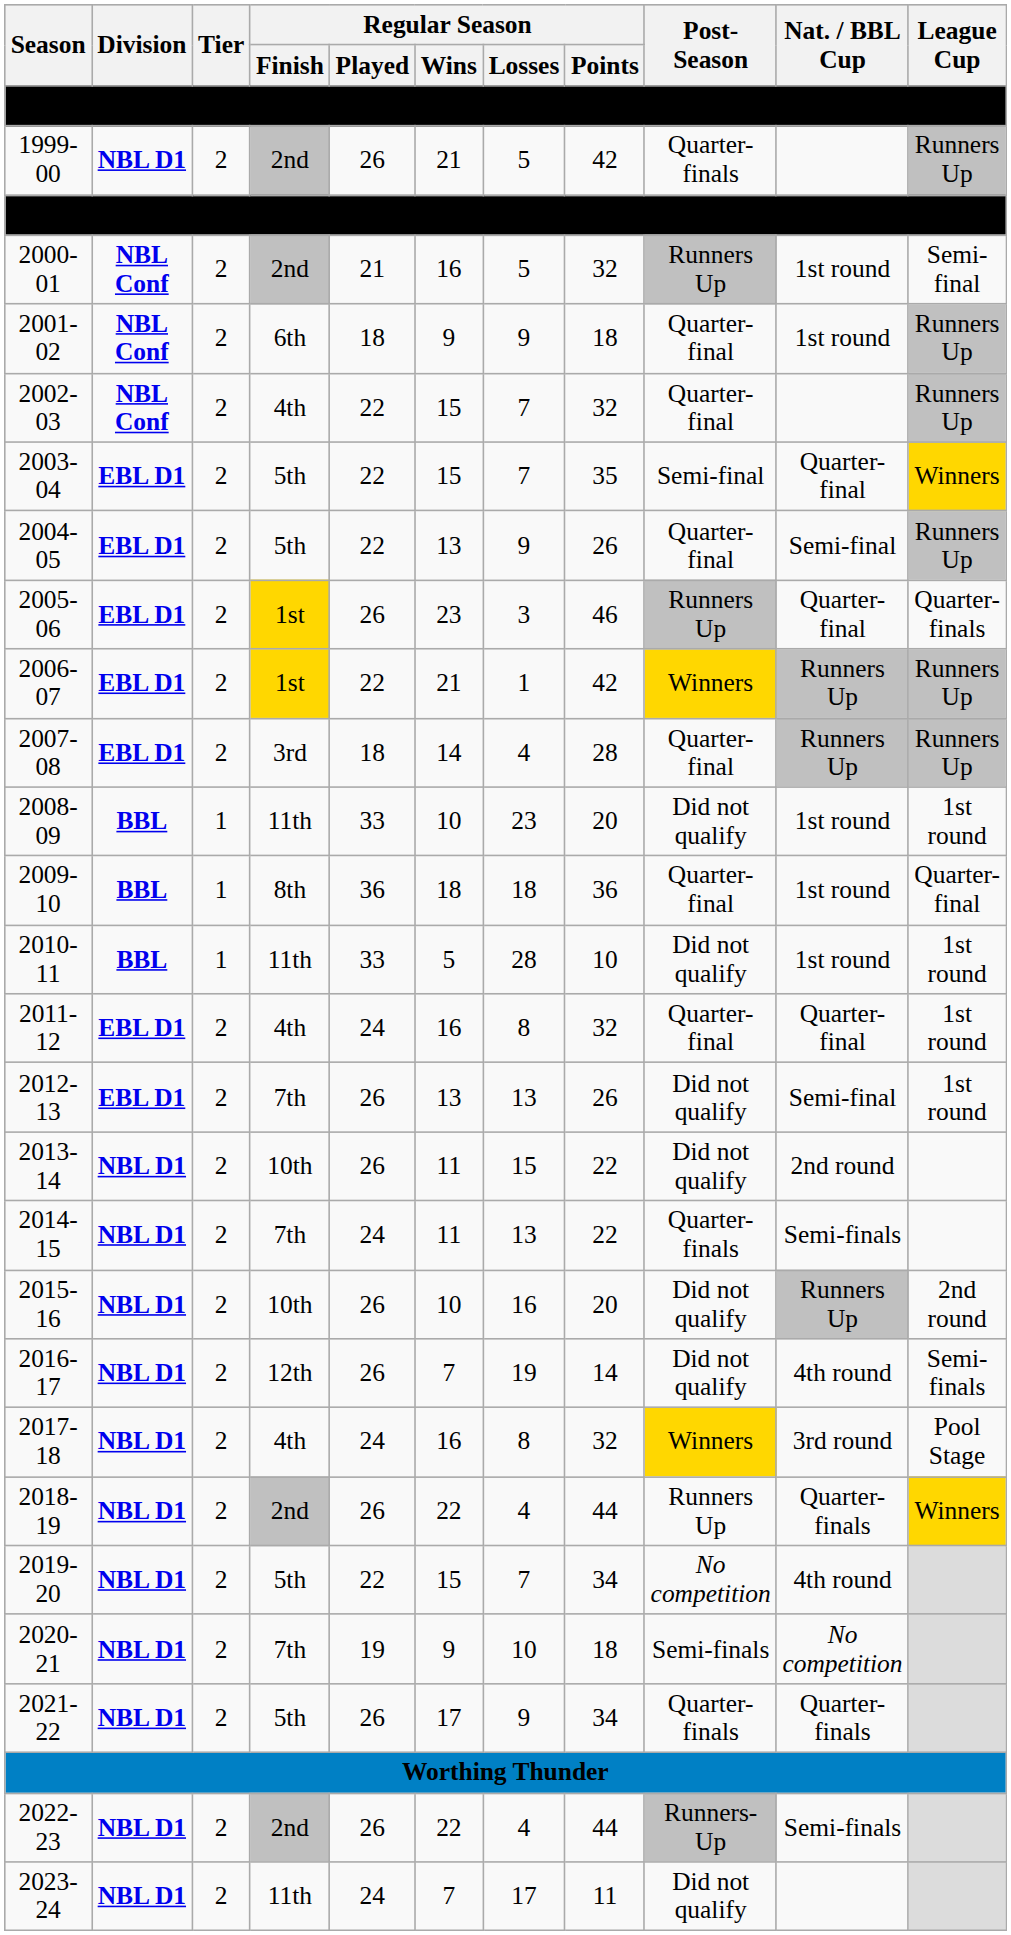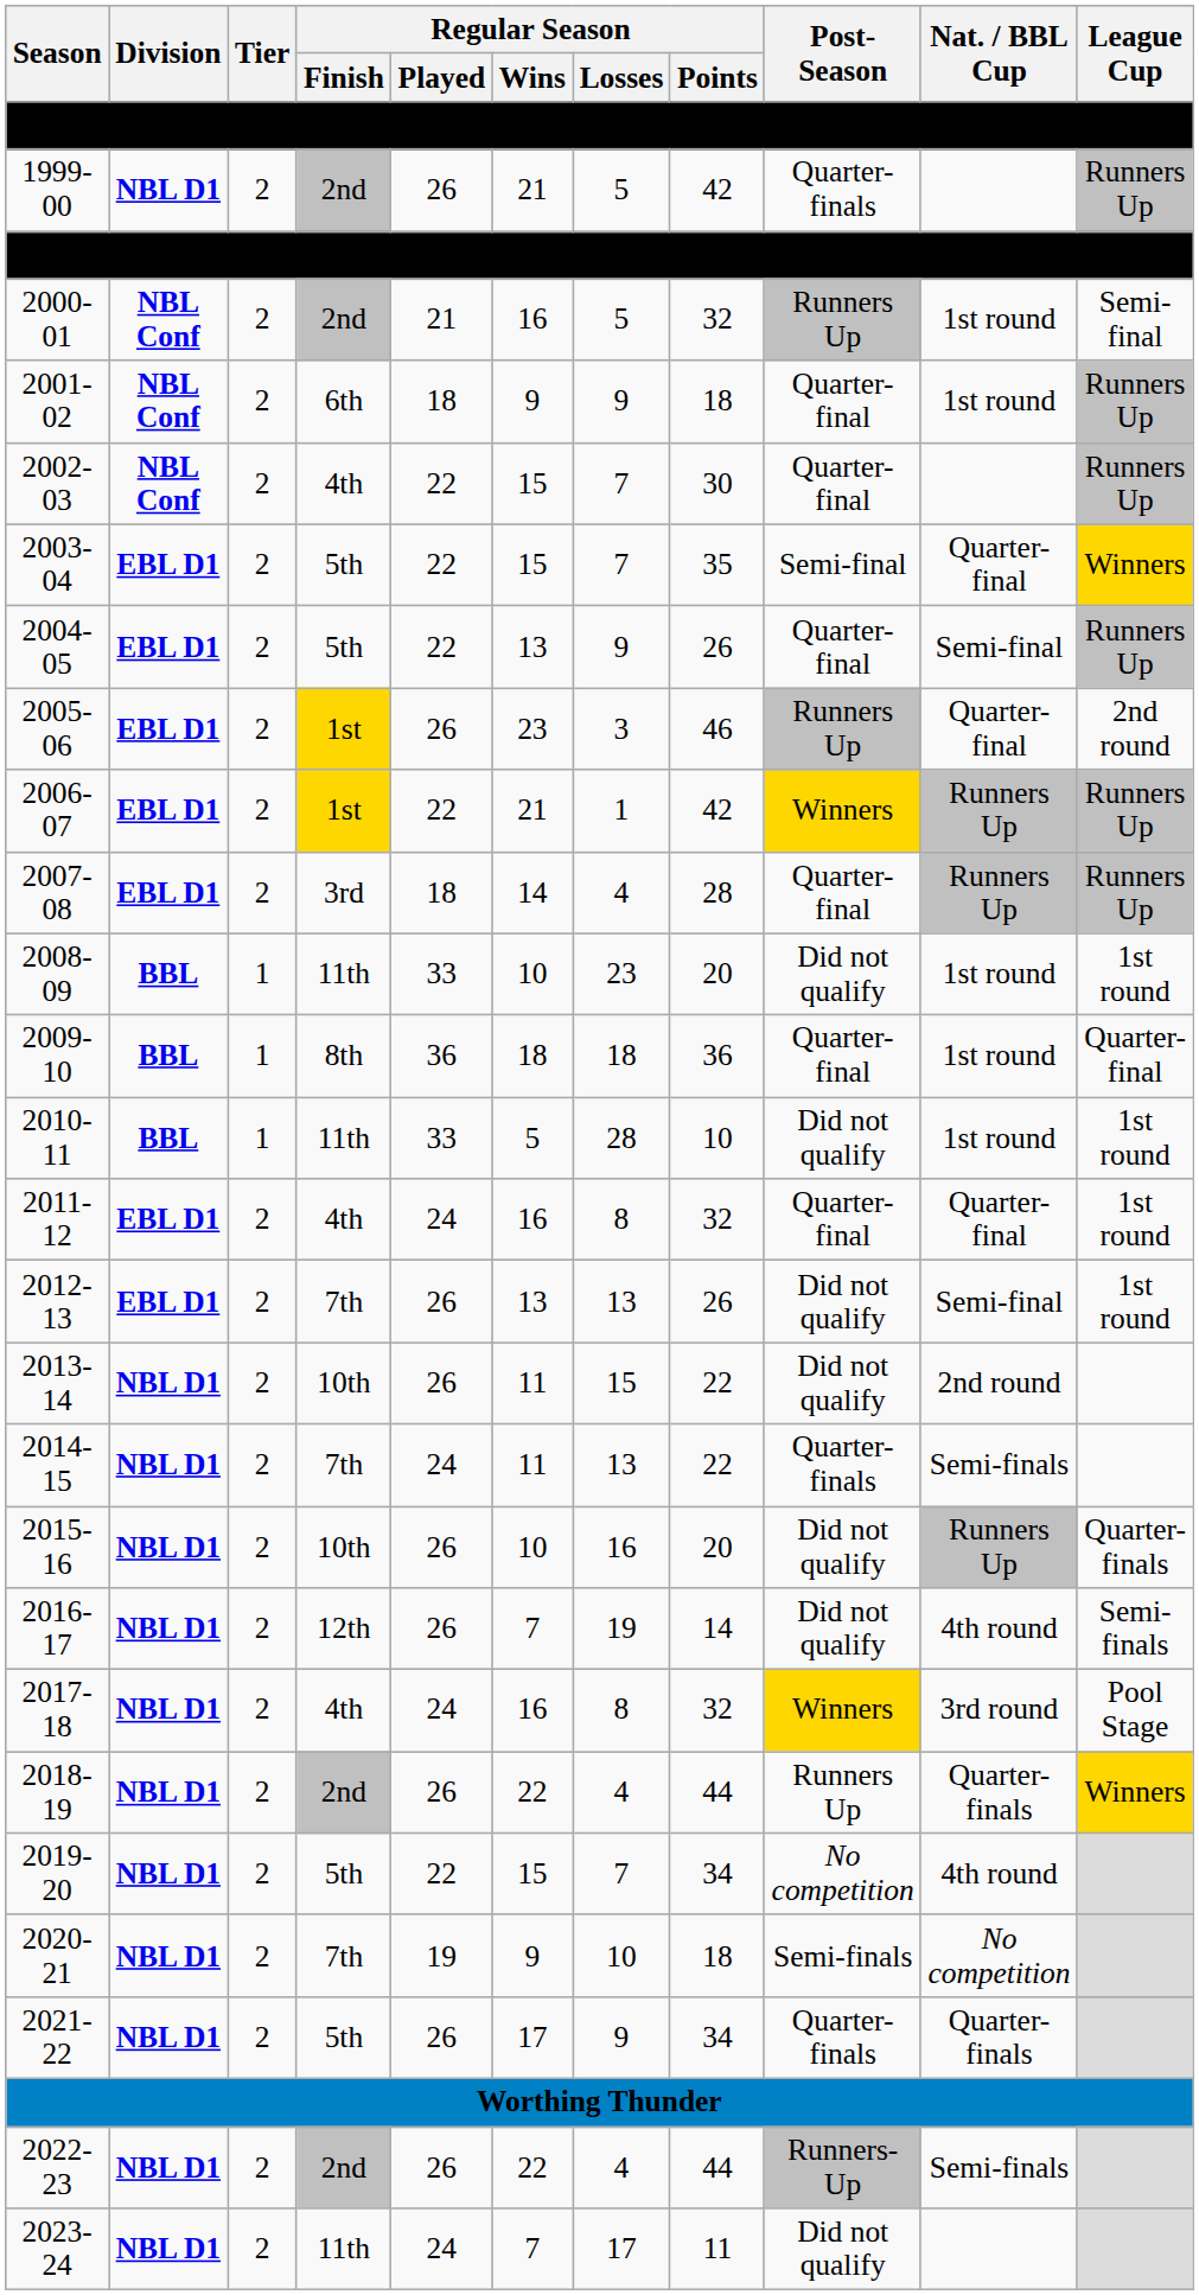2002-03 | Regular Season / Points: 32 -> 30
2005-06 | League Cup: Quarter-finals -> 2nd round
2015-16 | League Cup: 2nd round -> Quarter-finals
